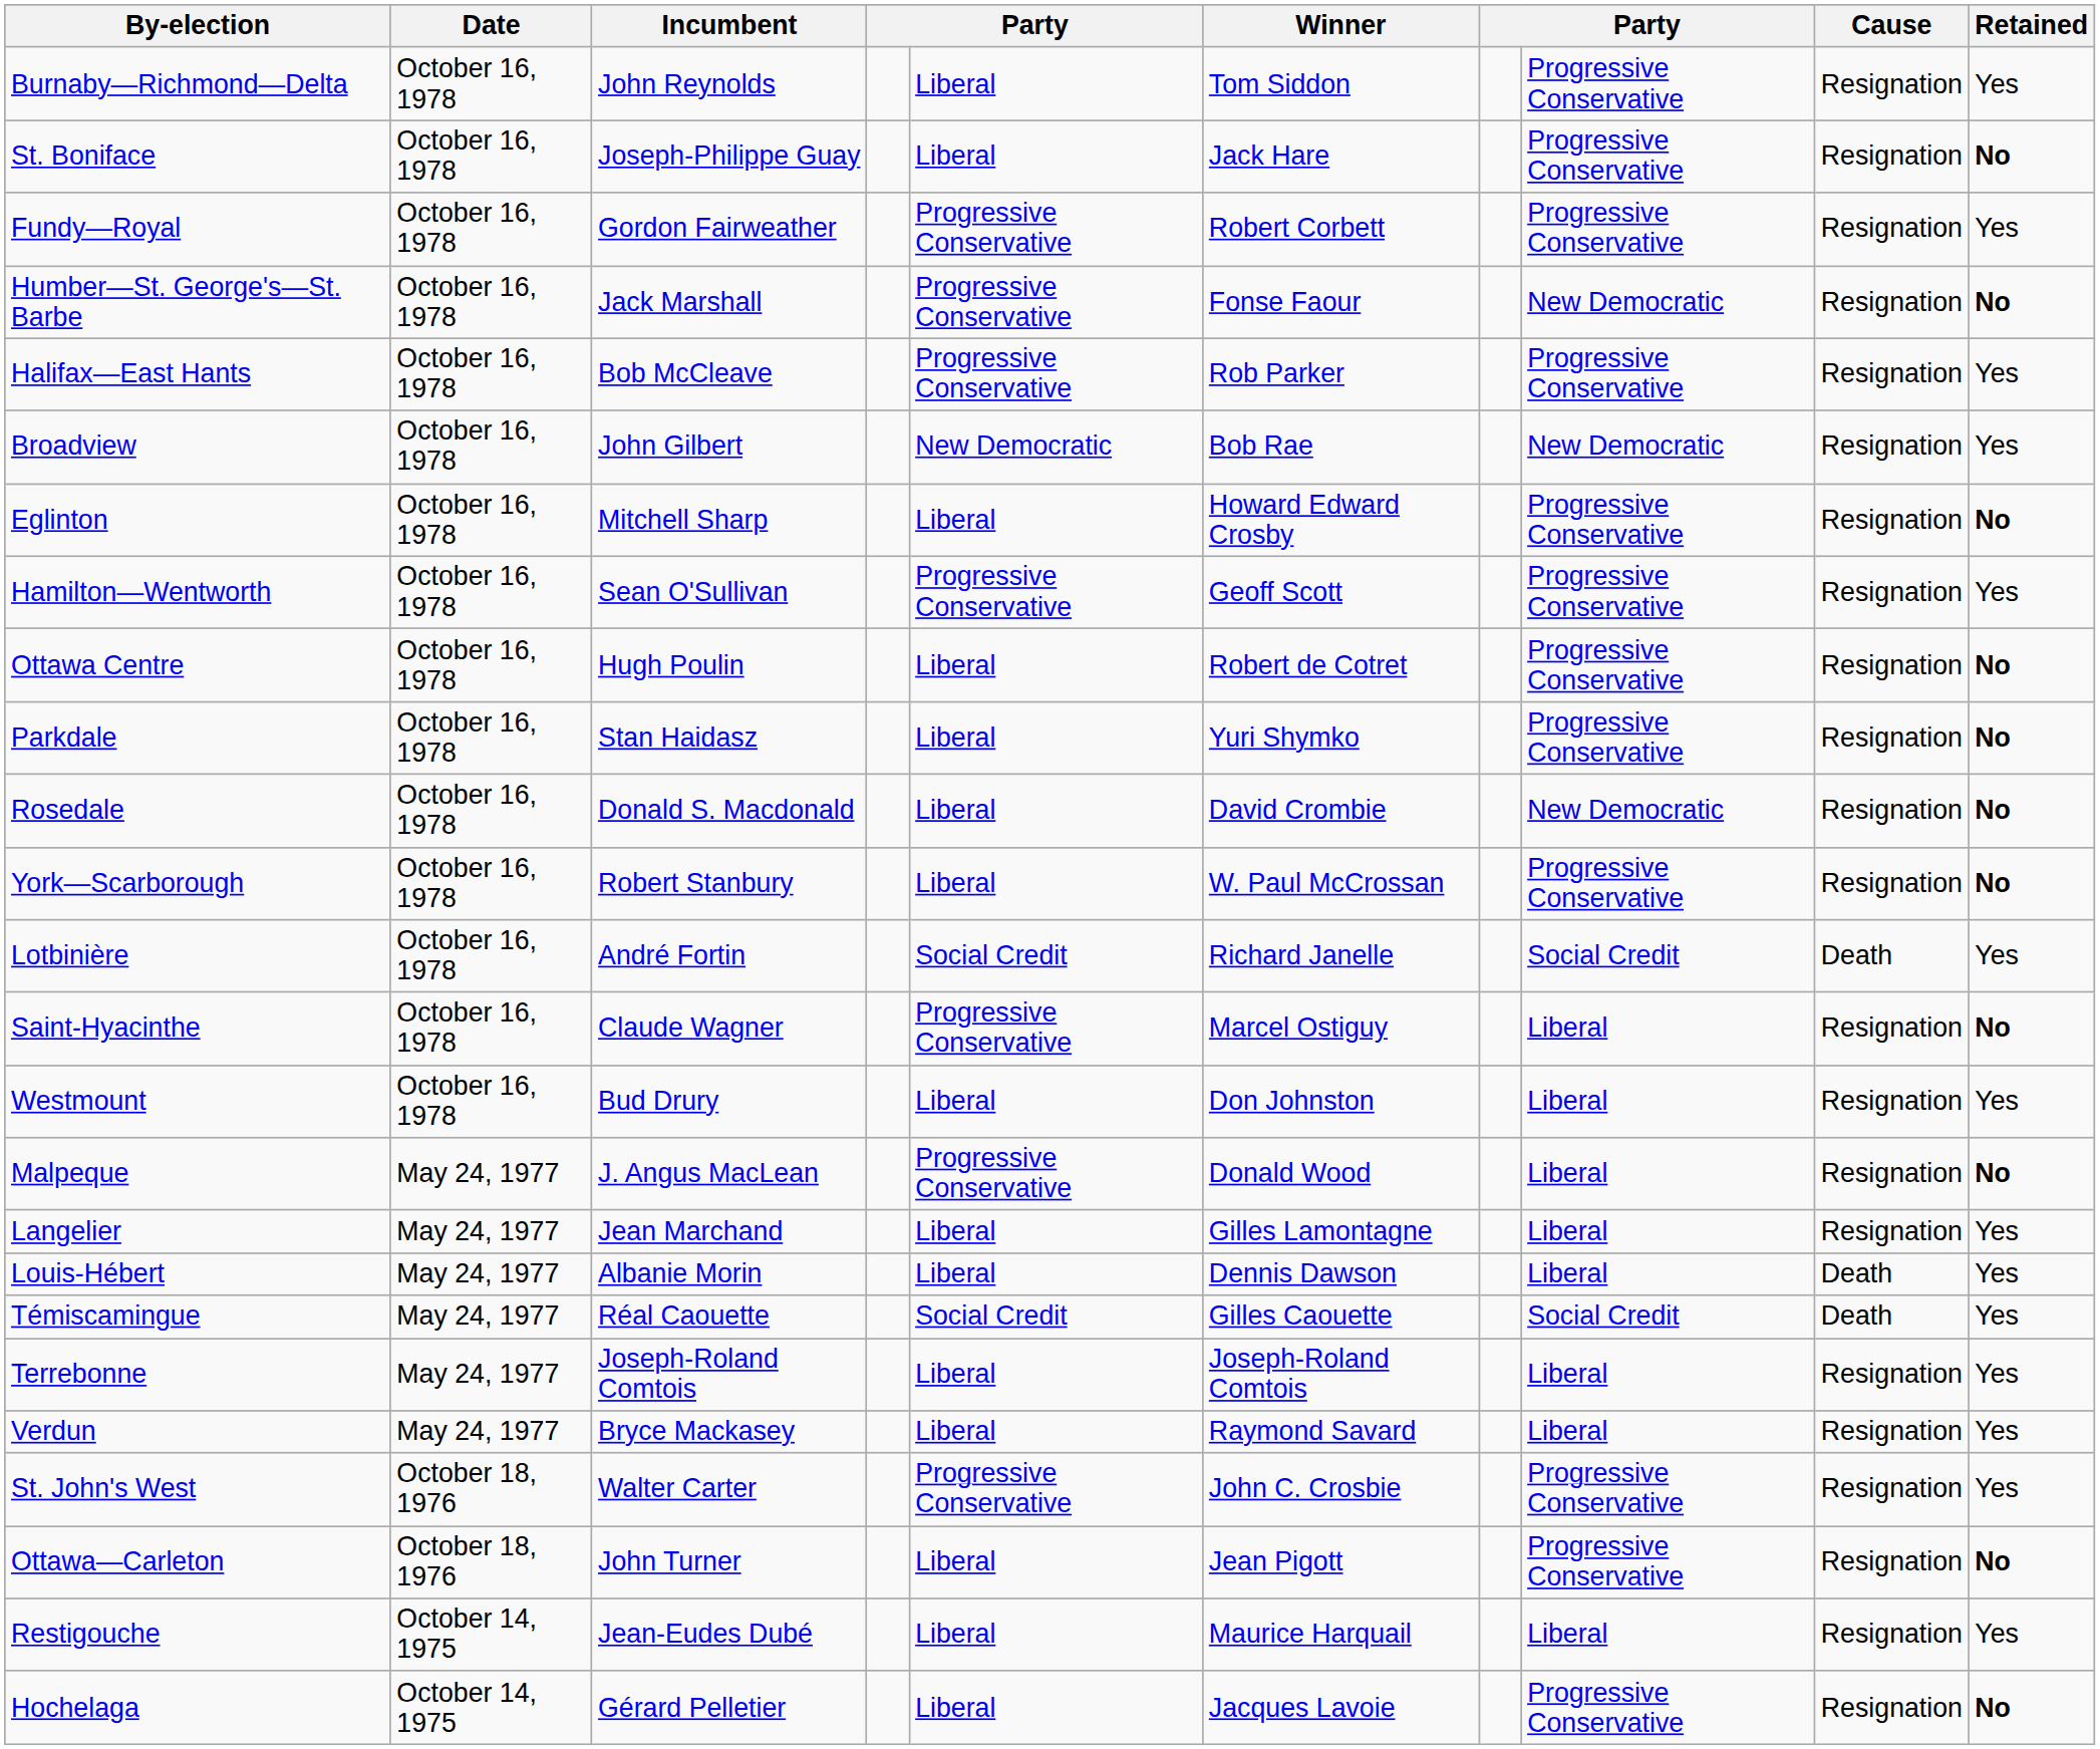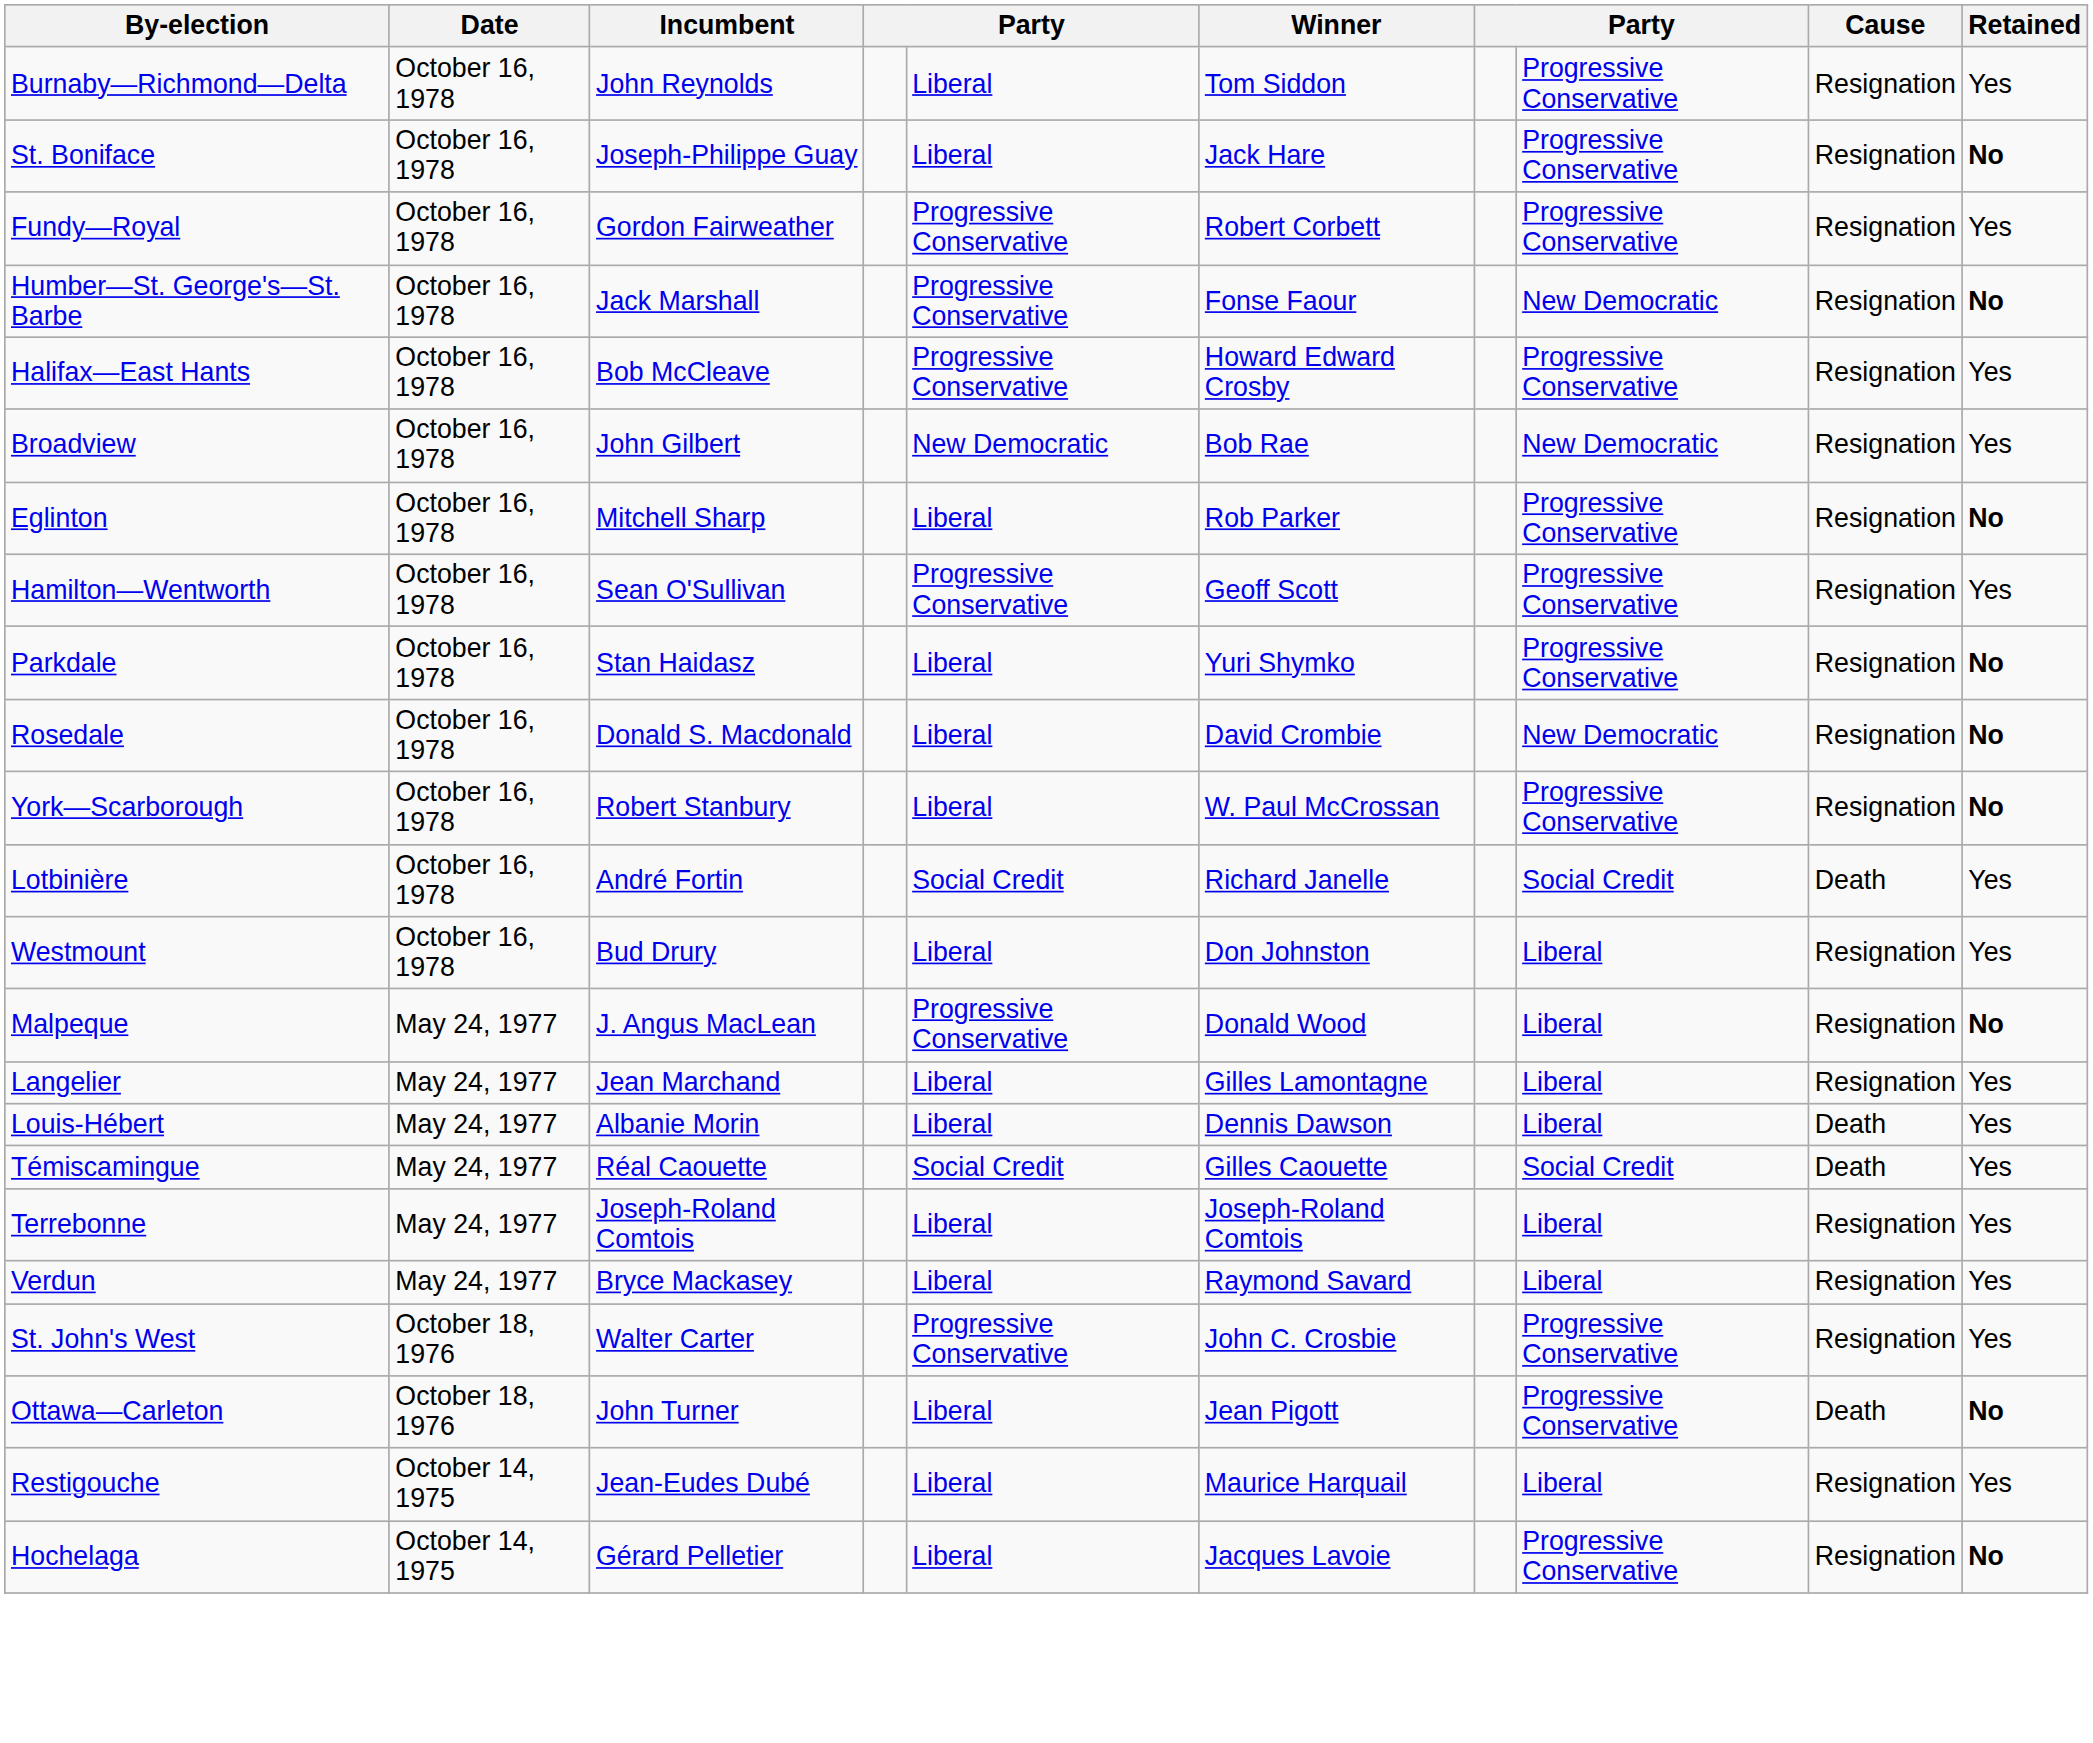Halifax—East Hants | Winner: Rob Parker -> Howard Edward Crosby
Eglinton | Winner: Howard Edward Crosby -> Rob Parker
- row: Ottawa Centre | October 16, 1978 | Hugh Poulin | Liberal | Robert de Cotret | Progressive Conservative | Resignation | No
- row: Saint-Hyacinthe | October 16, 1978 | Claude Wagner | Progressive Conservative | Marcel Ostiguy | Liberal | Resignation | No
Ottawa—Carleton | Cause: Resignation -> Death
